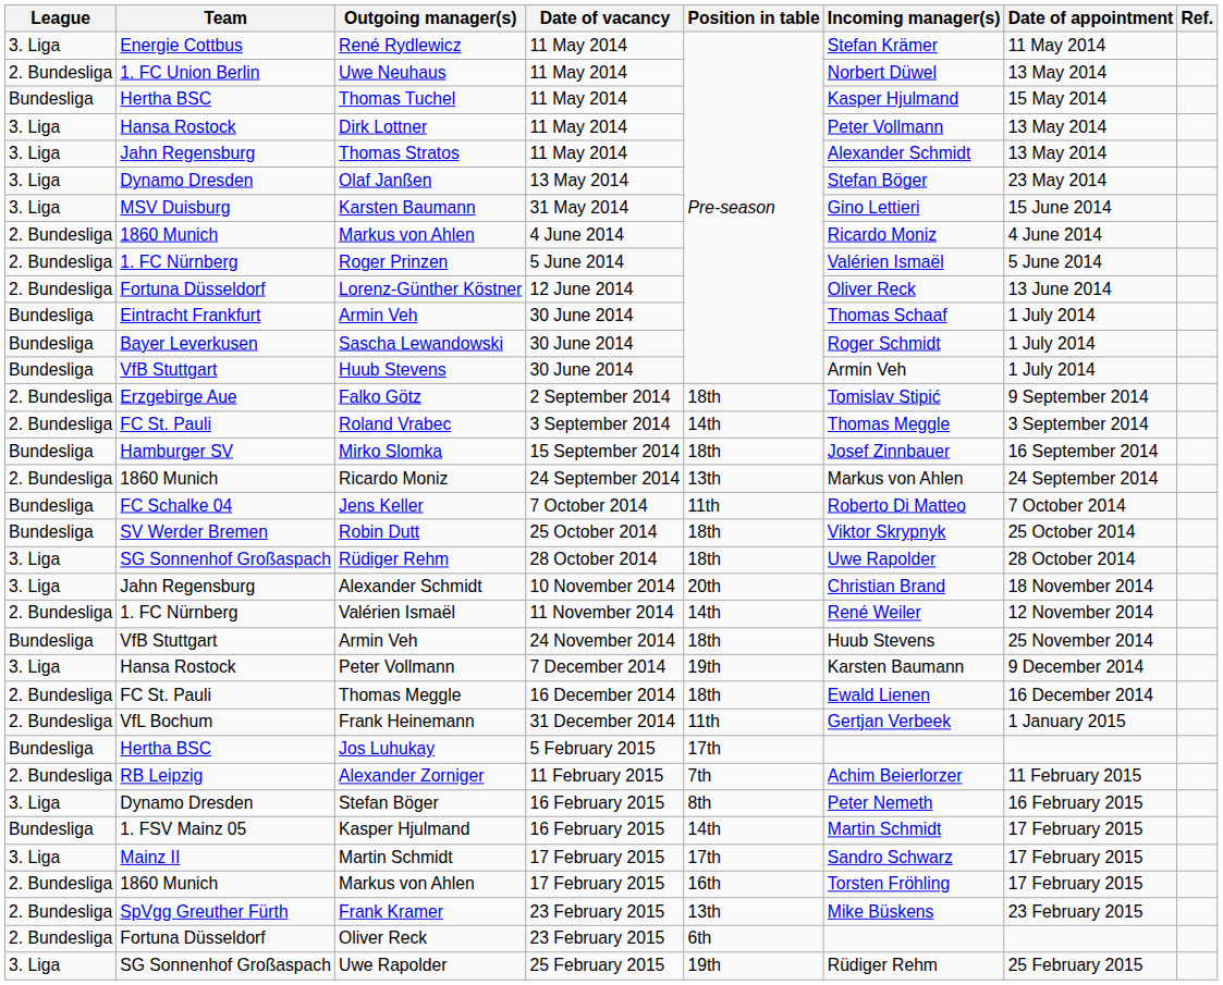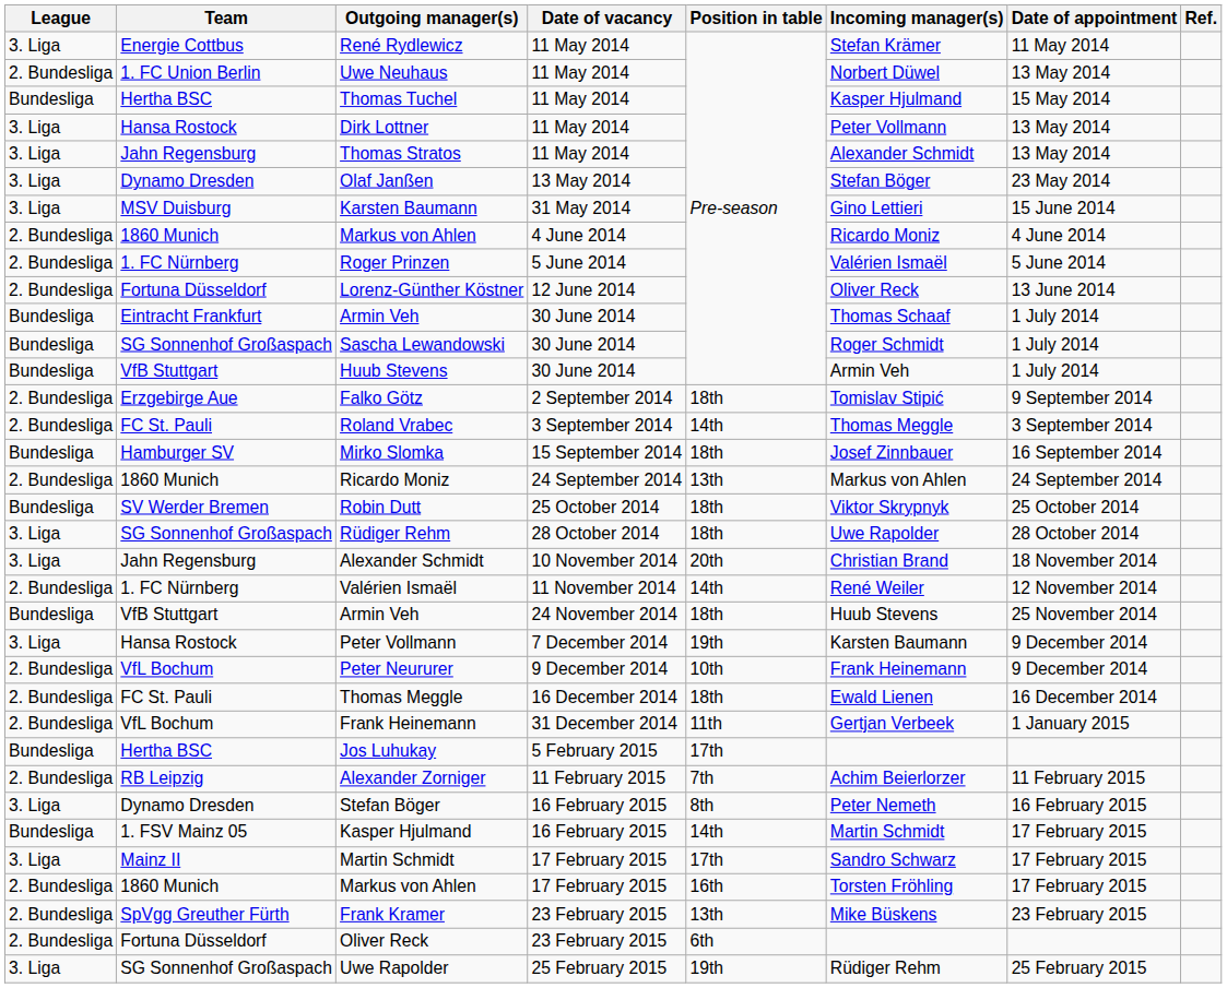Sascha Lewandowski | Team: Bayer Leverkusen -> SG Sonnenhof Großaspach
- row: Bundesliga | FC Schalke 04 | Jens Keller | 7 October 2014 | 11th | Roberto Di Matteo | 7 October 2014
+ row: 2. Bundesliga | VfL Bochum | Peter Neururer | 9 December 2014 | 10th | Frank Heinemann | 9 December 2014
